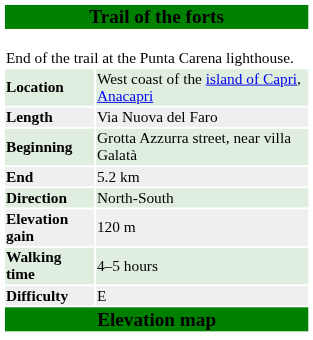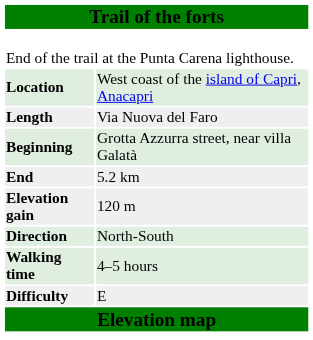rows swapped: Direction <-> Elevation gain
